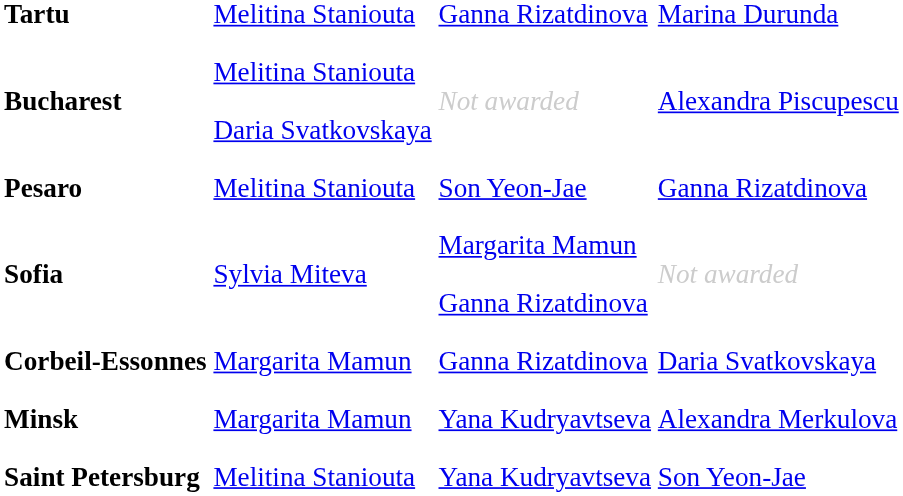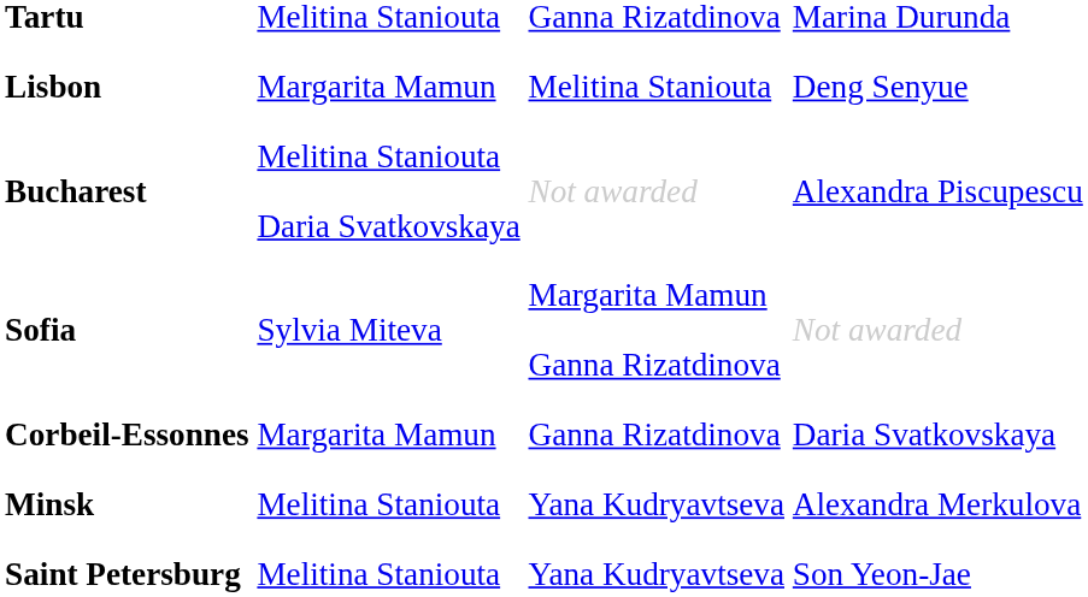+ row: Lisbon | Margarita Mamun | Melitina Staniouta | Deng Senyue
- row: Pesaro | Melitina Staniouta | Son Yeon-Jae | Ganna Rizatdinova
Minsk | column 2: Margarita Mamun -> Melitina Staniouta
